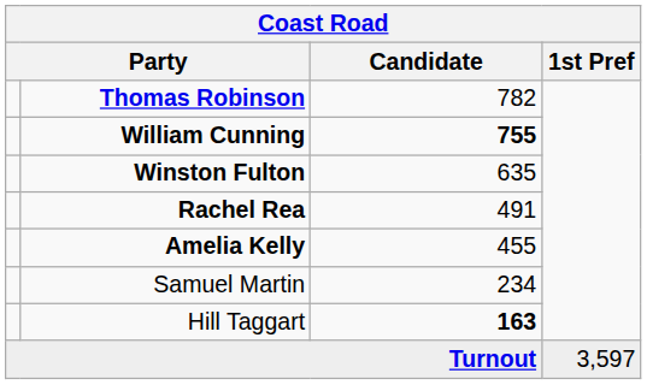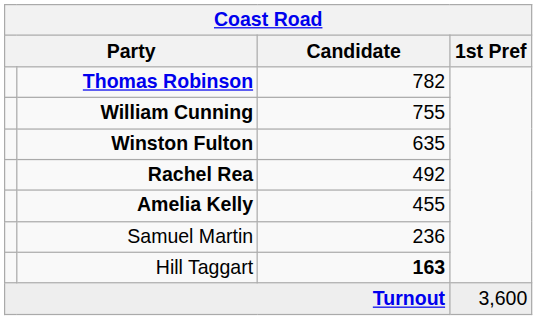William Cunning | Candidate: bold -> normal
Rachel Rea | Candidate: 491 -> 492
Samuel Martin | Candidate: 234 -> 236
Turnout | 1st Pref: 3,597 -> 3,600
